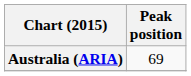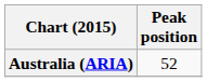Australia (ARIA) | Peak position: 69 -> 52
